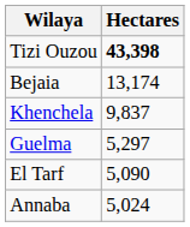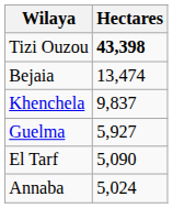Bejaia | Hectares: 13,174 -> 13,474
Guelma | Hectares: 5,297 -> 5,927
